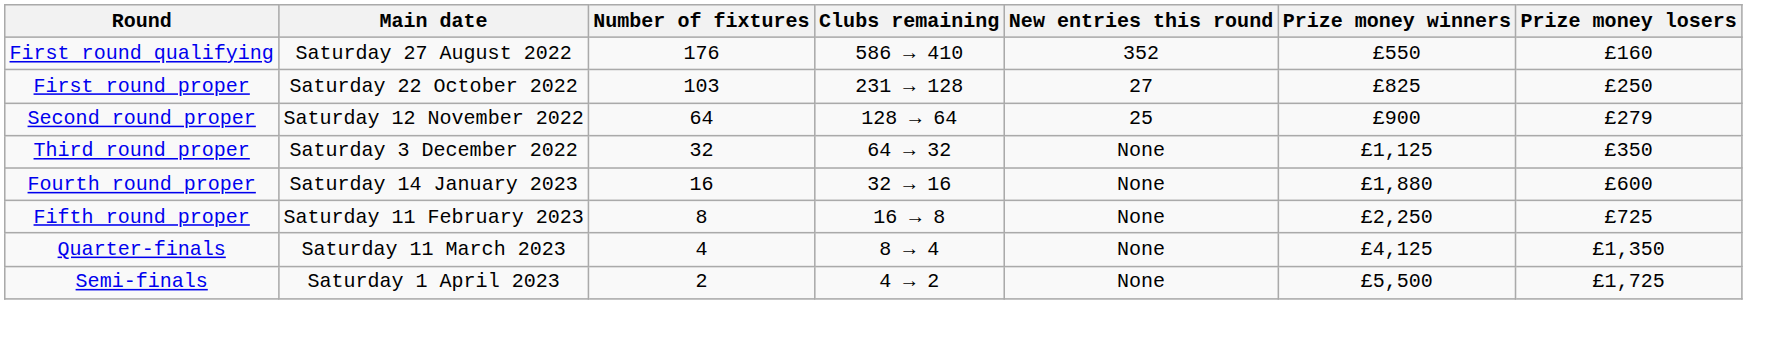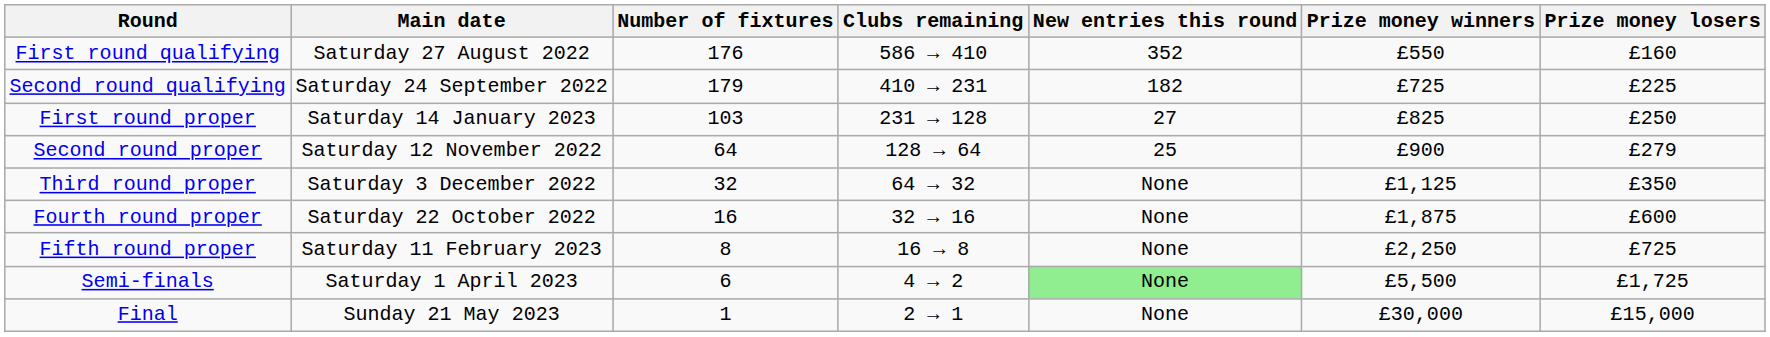+ row: Second round qualifying | Saturday 24 September 2022 | 179 | 410 → 231 | 182 | £725 | £225
First round proper | Main date: Saturday 22 October 2022 -> Saturday 14 January 2023
Fourth round proper | Main date: Saturday 14 January 2023 -> Saturday 22 October 2022
Fourth round proper | Prize money winners: £1,880 -> £1,875
- row: Quarter-finals | Saturday 11 March 2023 | 4 | 8 → 4 | None | £4,125 | £1,350
Semi-finals | Number of fixtures: 2 -> 6
Semi-finals | New entries this round: no background -> lightgreen background
+ row: Final | Sunday 21 May 2023 | 1 | 2 → 1 | None | £30,000 | £15,000
